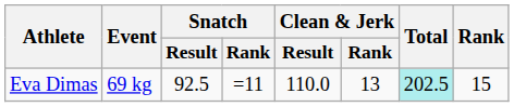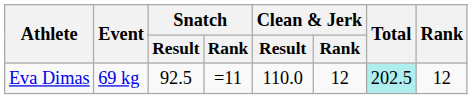Eva Dimas | Clean & Jerk / Rank: 13 -> 12
Eva Dimas | Rank: 15 -> 12
